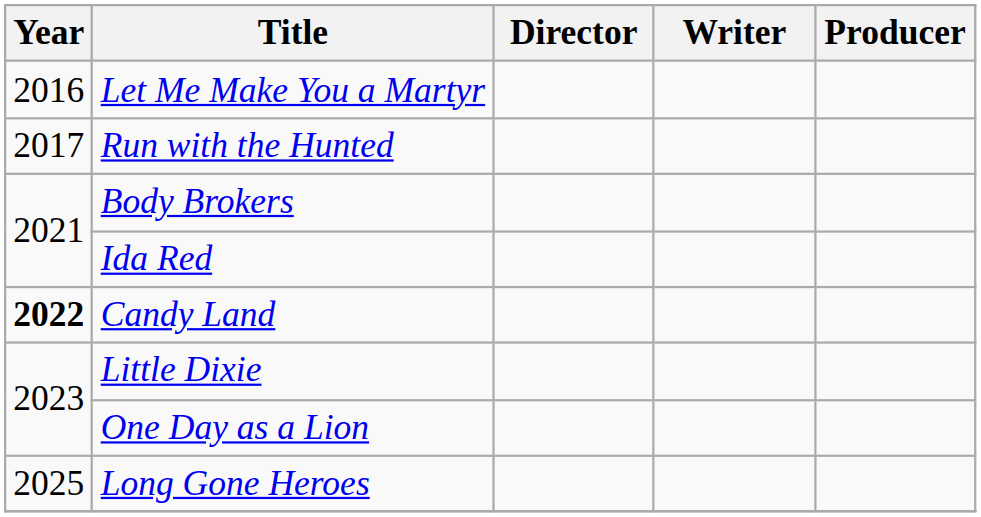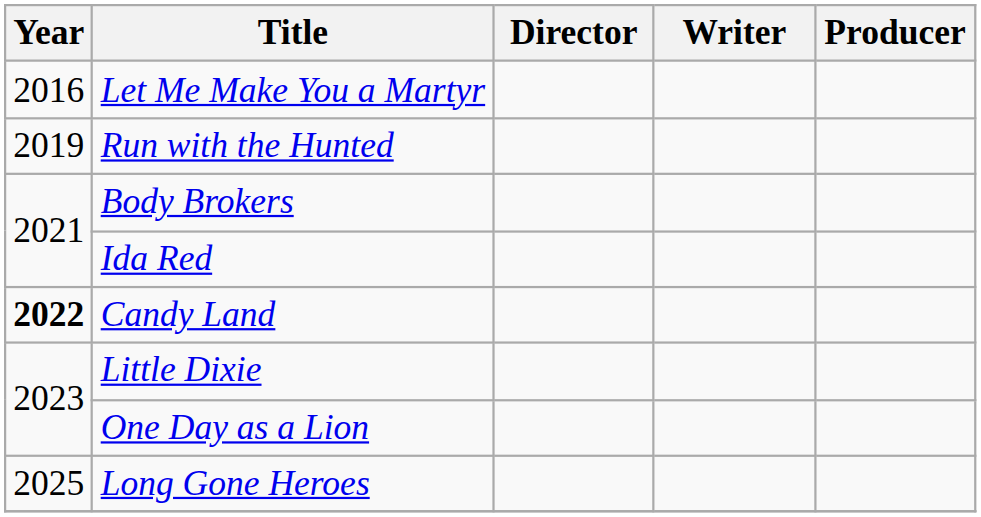Run with the Hunted | Year: 2017 -> 2019
